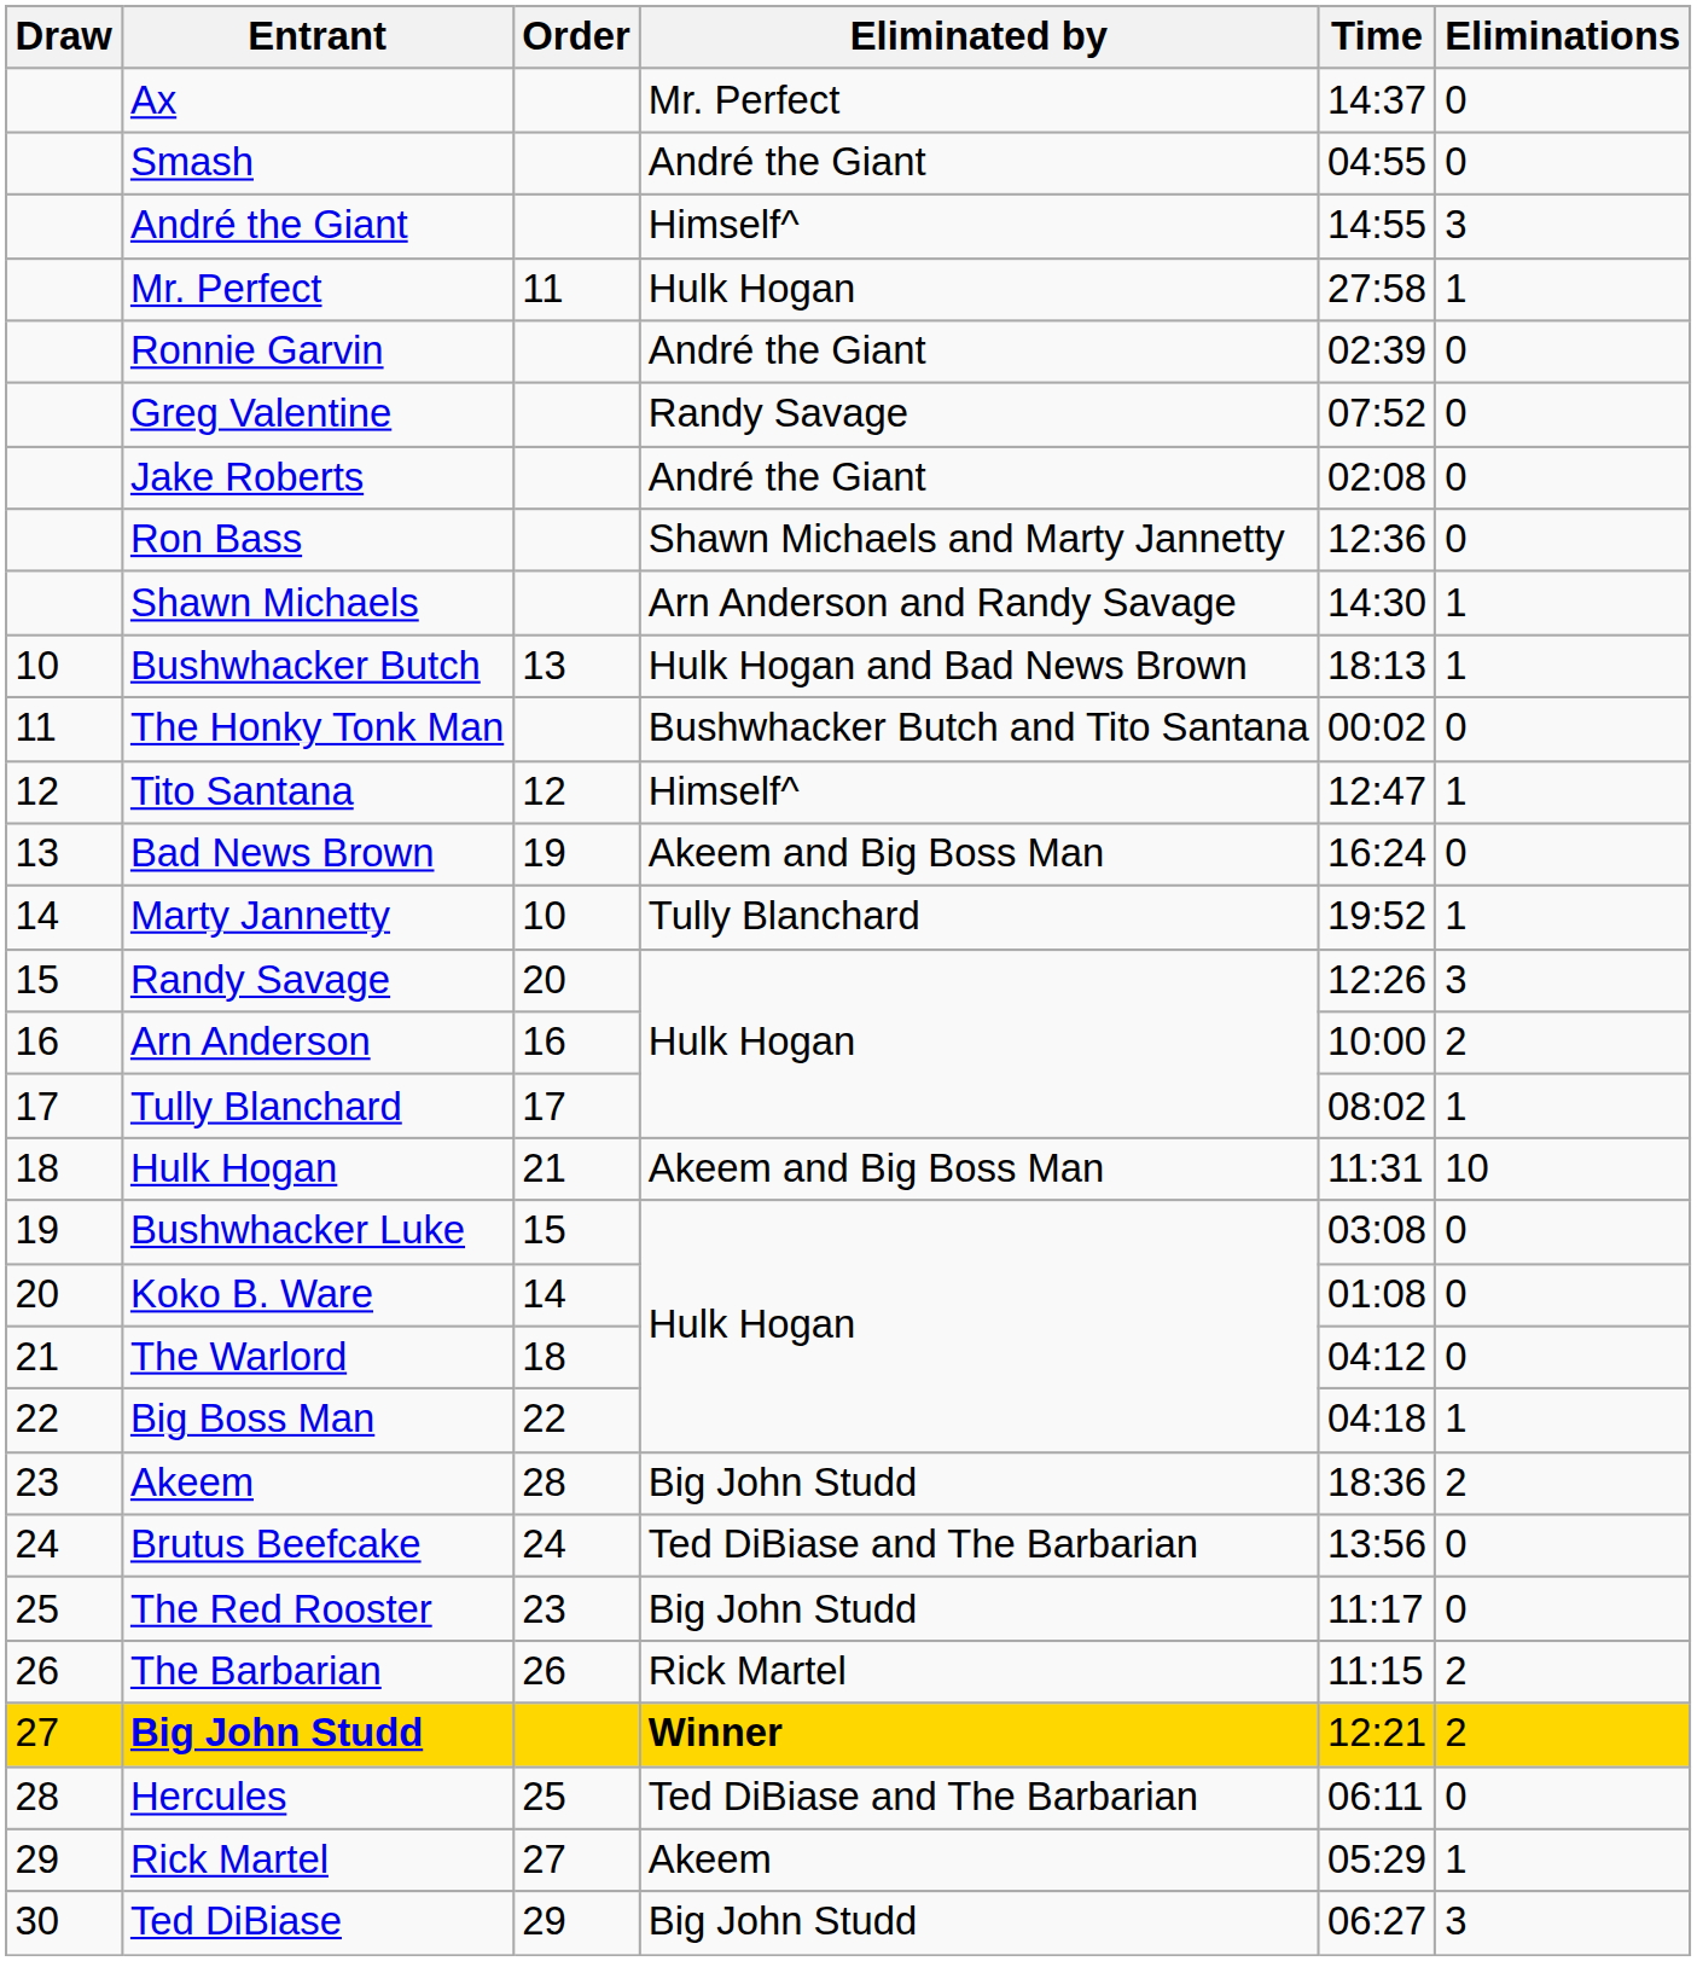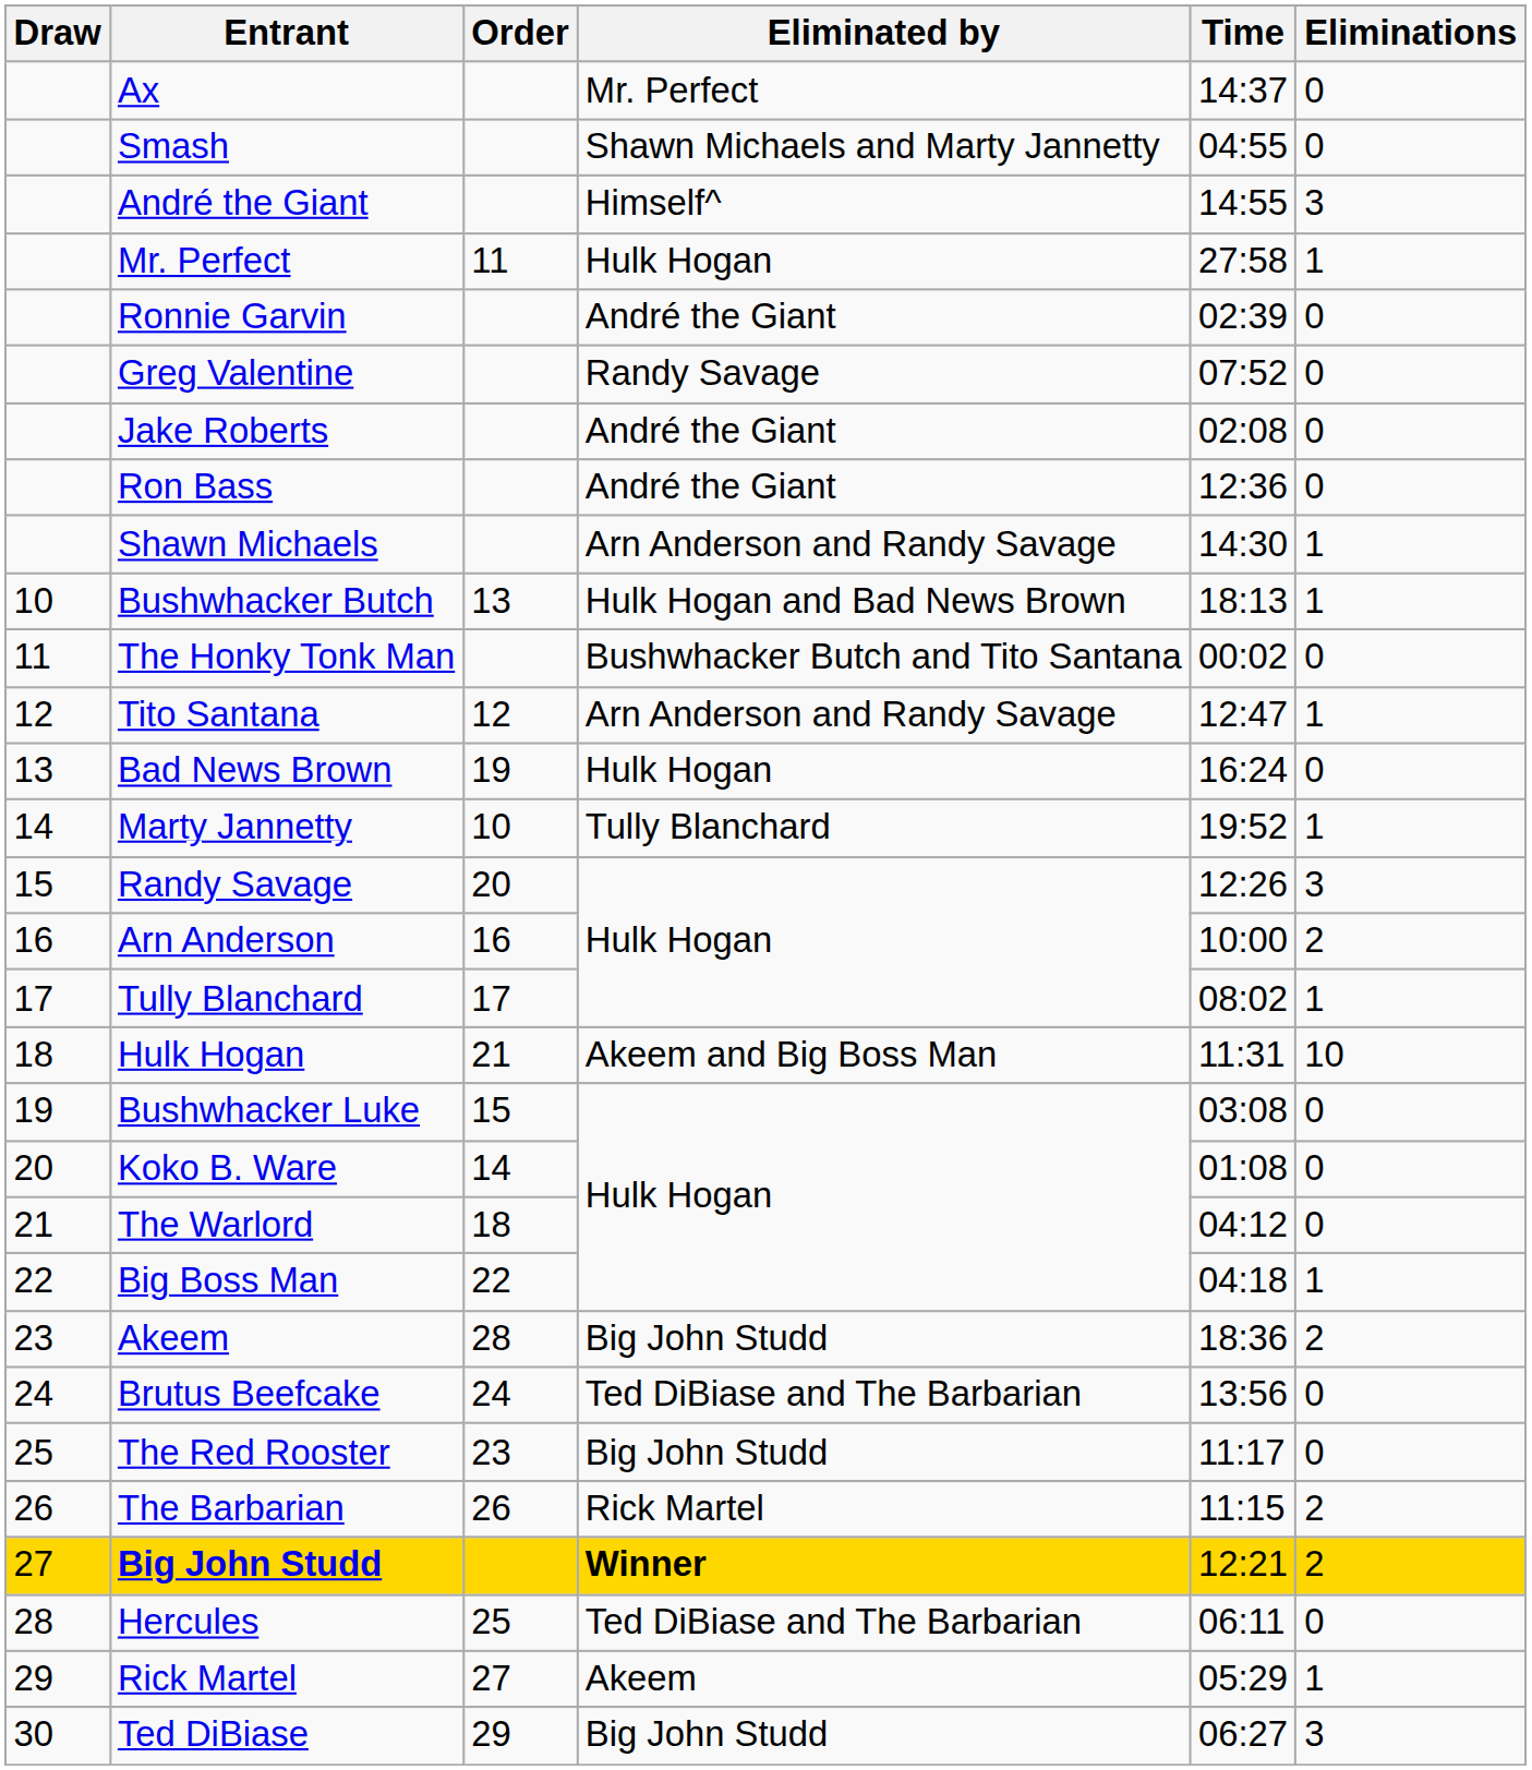Smash | Eliminated by: André the Giant -> Shawn Michaels and Marty Jannetty
Ron Bass | Eliminated by: Shawn Michaels and Marty Jannetty -> André the Giant
Tito Santana | Eliminated by: Himself^ -> Arn Anderson and Randy Savage
Bad News Brown | Eliminated by: Akeem and Big Boss Man -> Hulk Hogan
